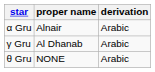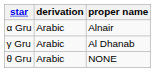columns swapped: proper name <-> derivation
